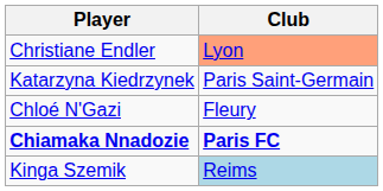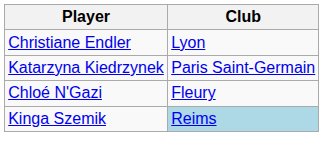Christiane Endler | Club: lightsalmon background -> no background
- row: Chiamaka Nnadozie | Paris FC
